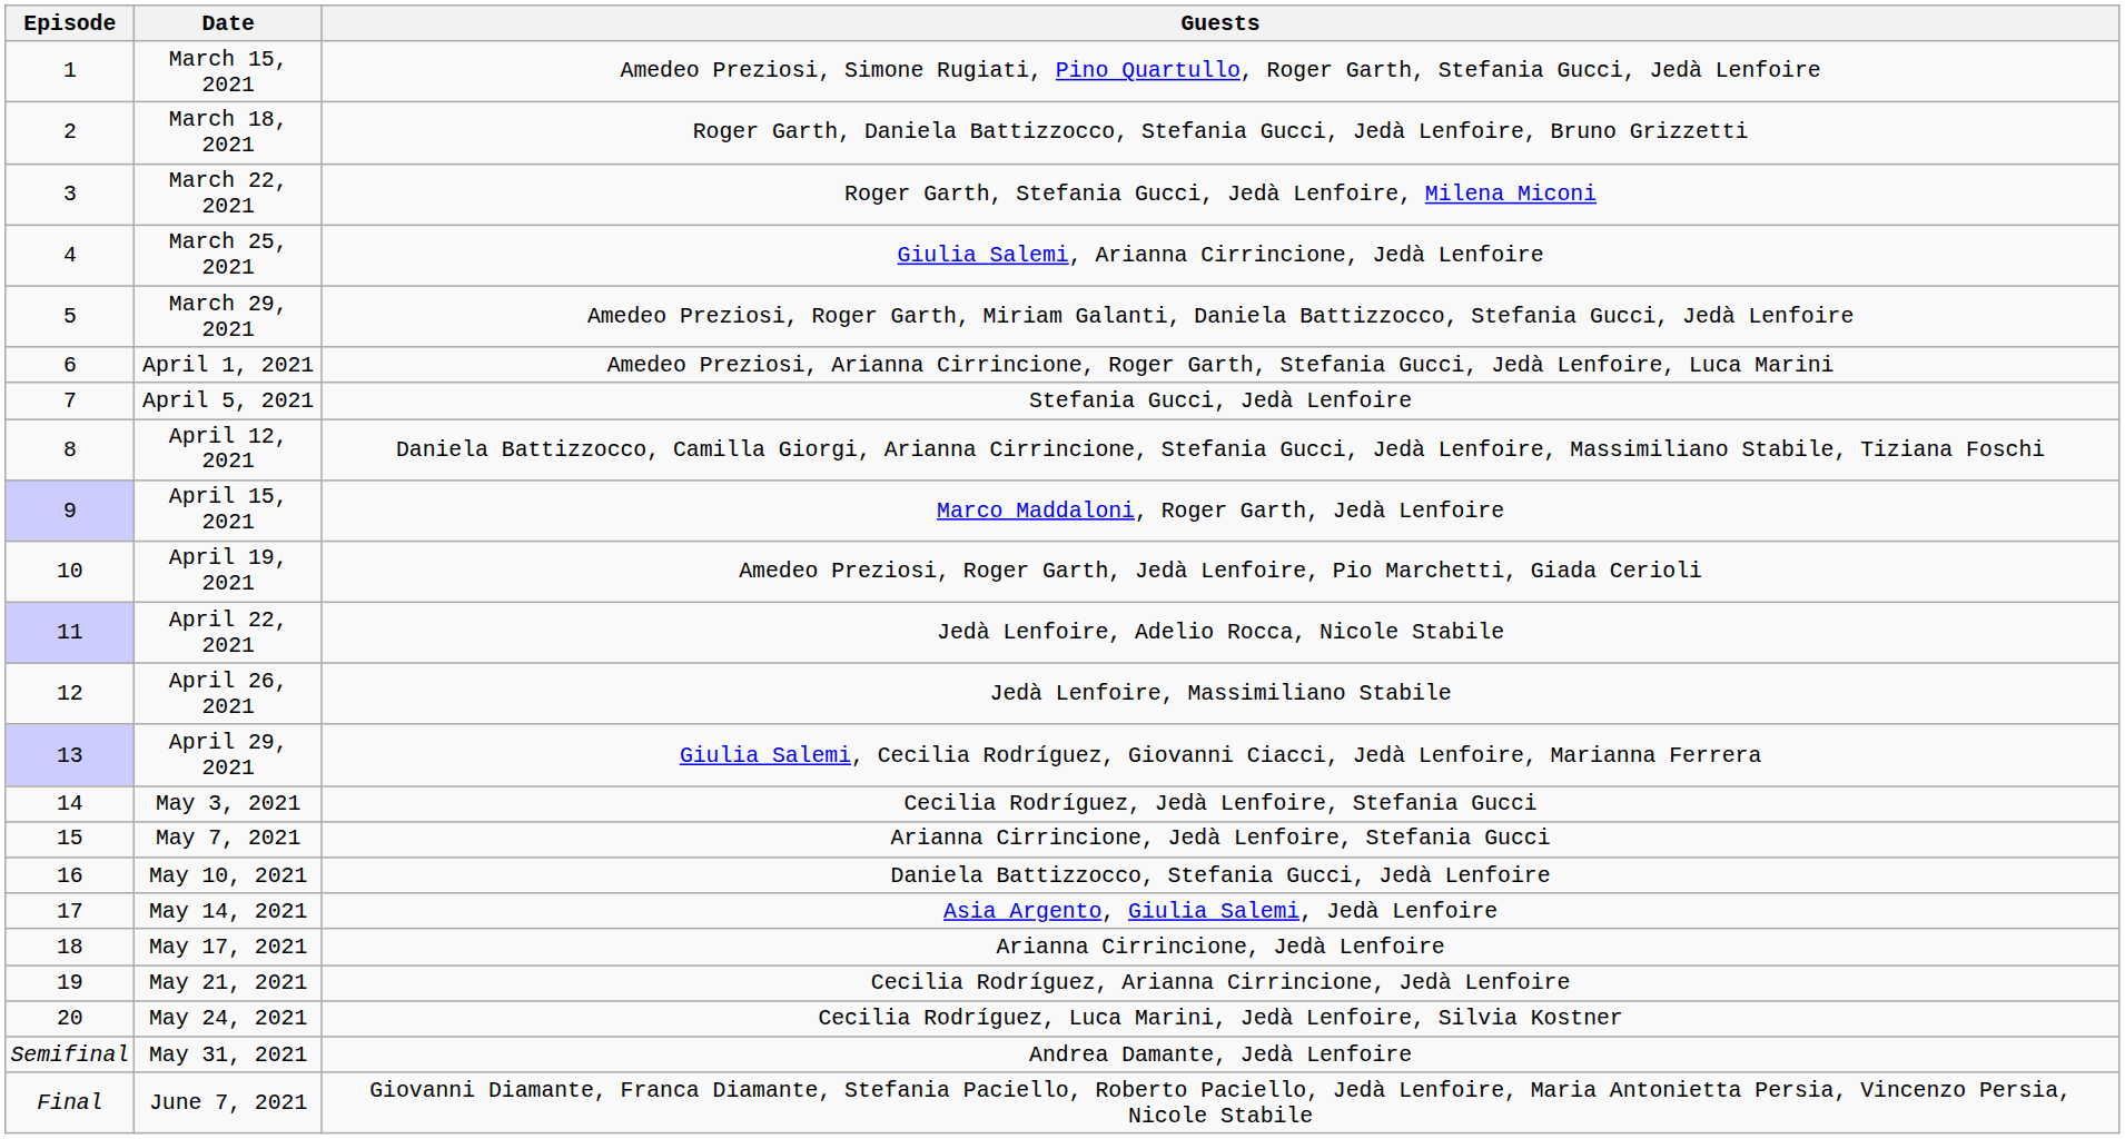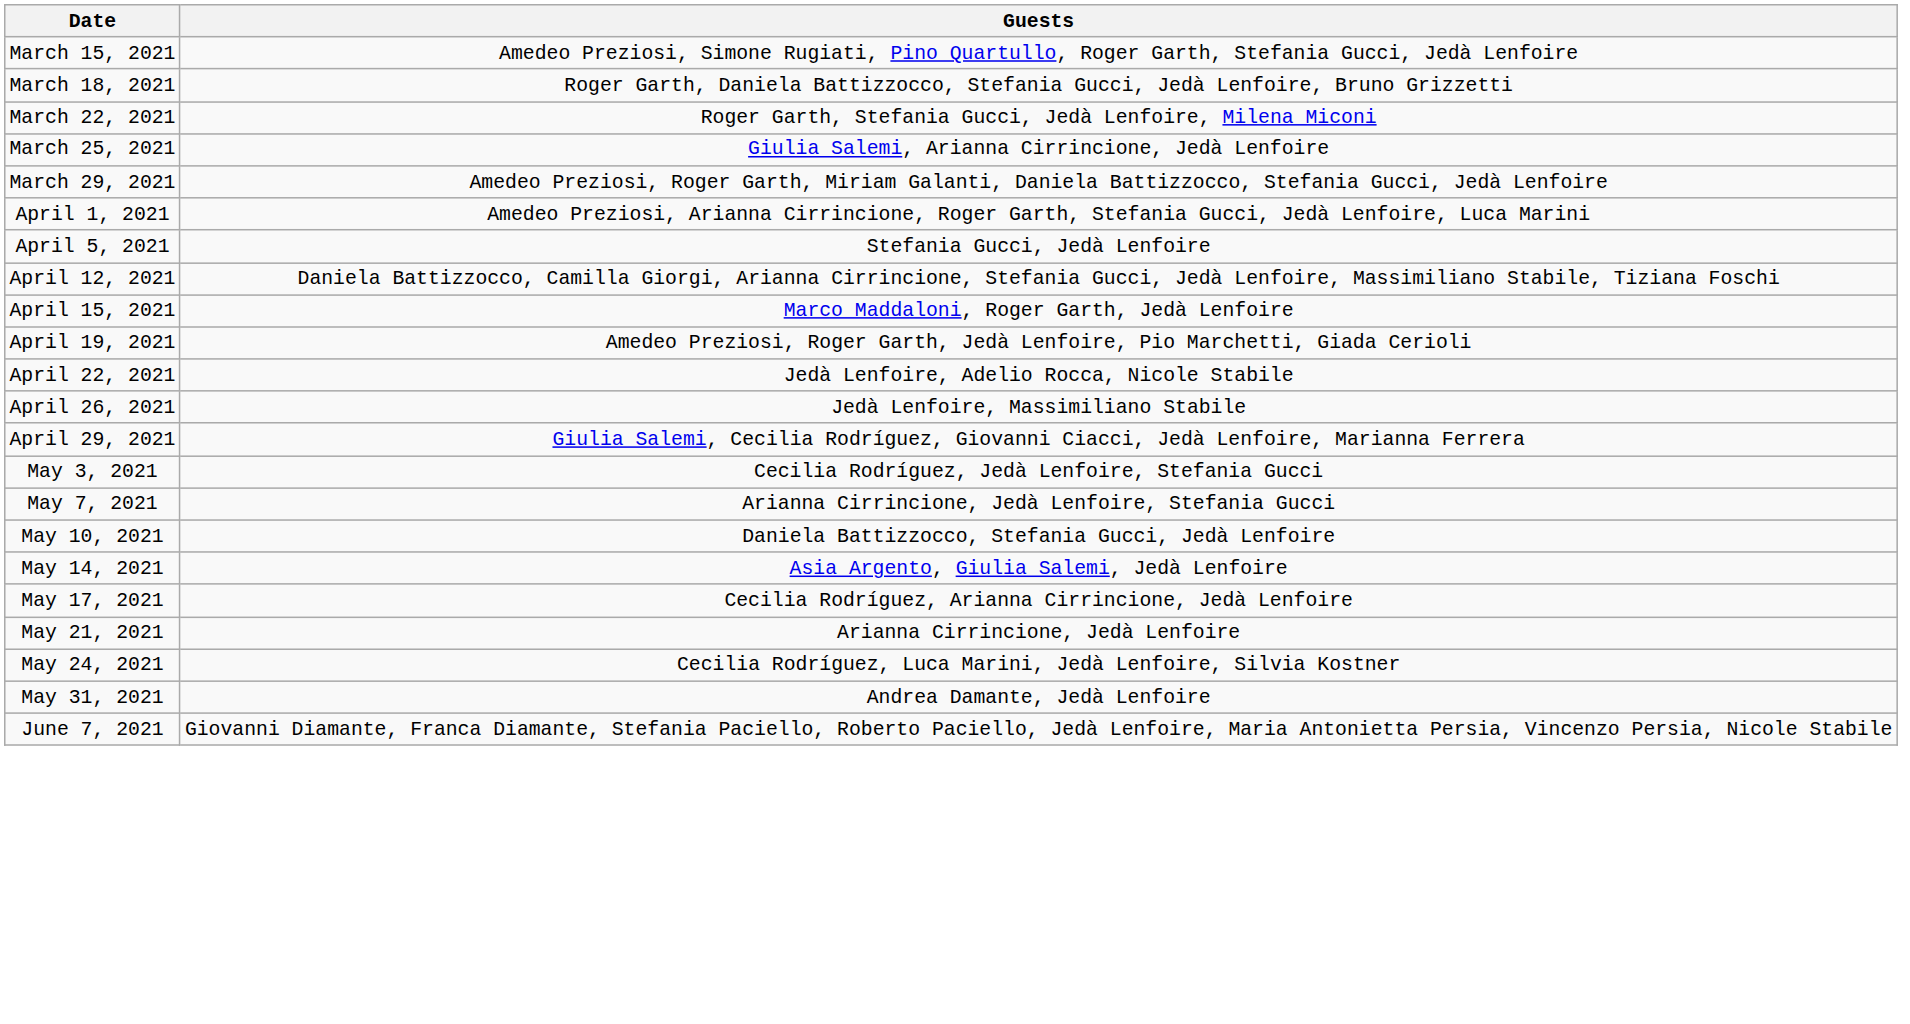- column: Episode | 1 | 2 | 3 | 4 | 5 | 6 | 7 | 8 | 9 | 10 | 11 | 12 | 13 | 14 | 15 | 16 | 17 | 18 | 19 | 20 | Semifinal | Final
May 17, 2021 | Guests: Arianna Cirrincione, Jedà Lenfoire -> Cecilia Rodríguez, Arianna Cirrincione, Jedà Lenfoire
May 21, 2021 | Guests: Cecilia Rodríguez, Arianna Cirrincione, Jedà Lenfoire -> Arianna Cirrincione, Jedà Lenfoire
